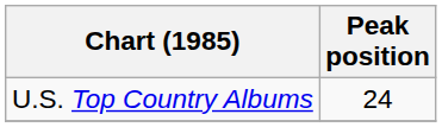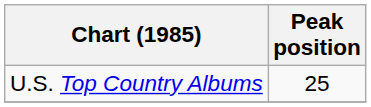U.S. Top Country Albums | Peak position: 24 -> 25
